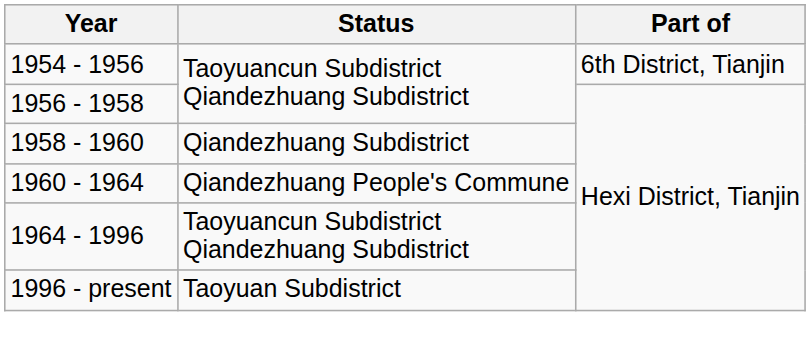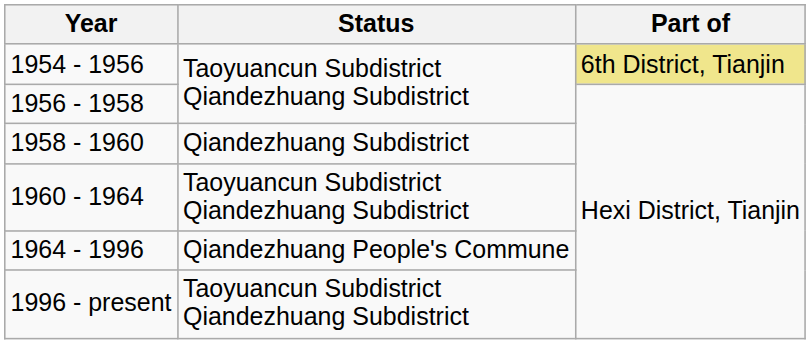1954 - 1956 | Part of: no background -> khaki background
1960 - 1964 | Status: Qiandezhuang People's Commune -> Taoyuancun Subdistrict Qiandezhuang Subdistrict
1964 - 1996 | Status: Taoyuancun Subdistrict Qiandezhuang Subdistrict -> Qiandezhuang People's Commune
1996 - present | Status: Taoyuan Subdistrict -> Taoyuancun Subdistrict Qiandezhuang Subdistrict
